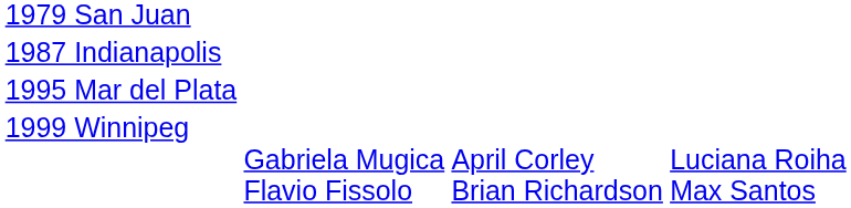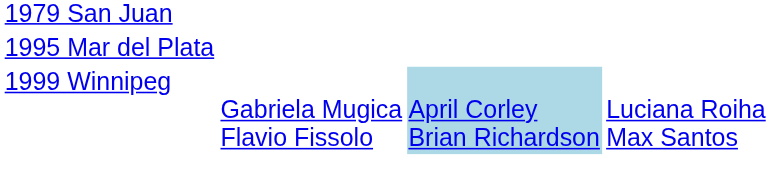- row: 1987 Indianapolis
1999 Winnipeg | column 3: no background -> lightblue background
